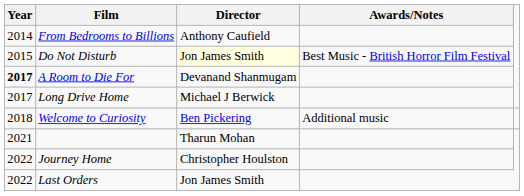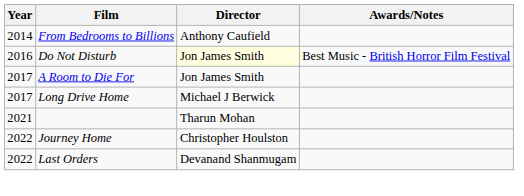Do Not Disturb | Year: 2015 -> 2016
A Room to Die For | Year: bold -> normal
A Room to Die For | Director: Devanand Shanmugam -> Jon James Smith
- row: 2018 | Welcome to Curiosity | Ben Pickering | Additional music
Last Orders | Director: Jon James Smith -> Devanand Shanmugam
